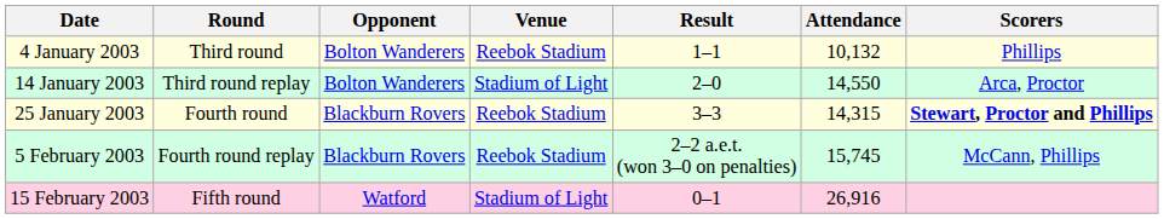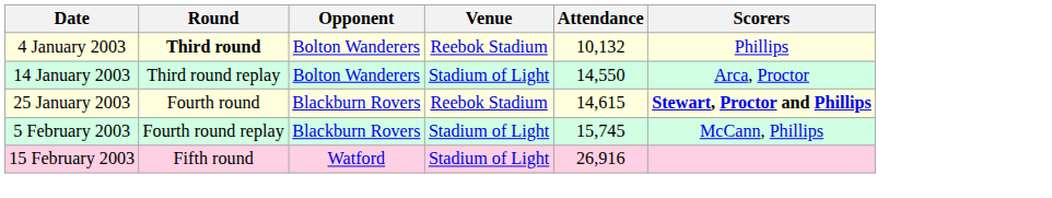- column: Result | 1–1 | 2–0 | 3–3 | 2–2 a.e.t. (won 3–0 on penalties) | 0–1
4 January 2003 | Round: normal -> bold
25 January 2003 | Attendance: 14,315 -> 14,615
5 February 2003 | Venue: Reebok Stadium -> Stadium of Light
